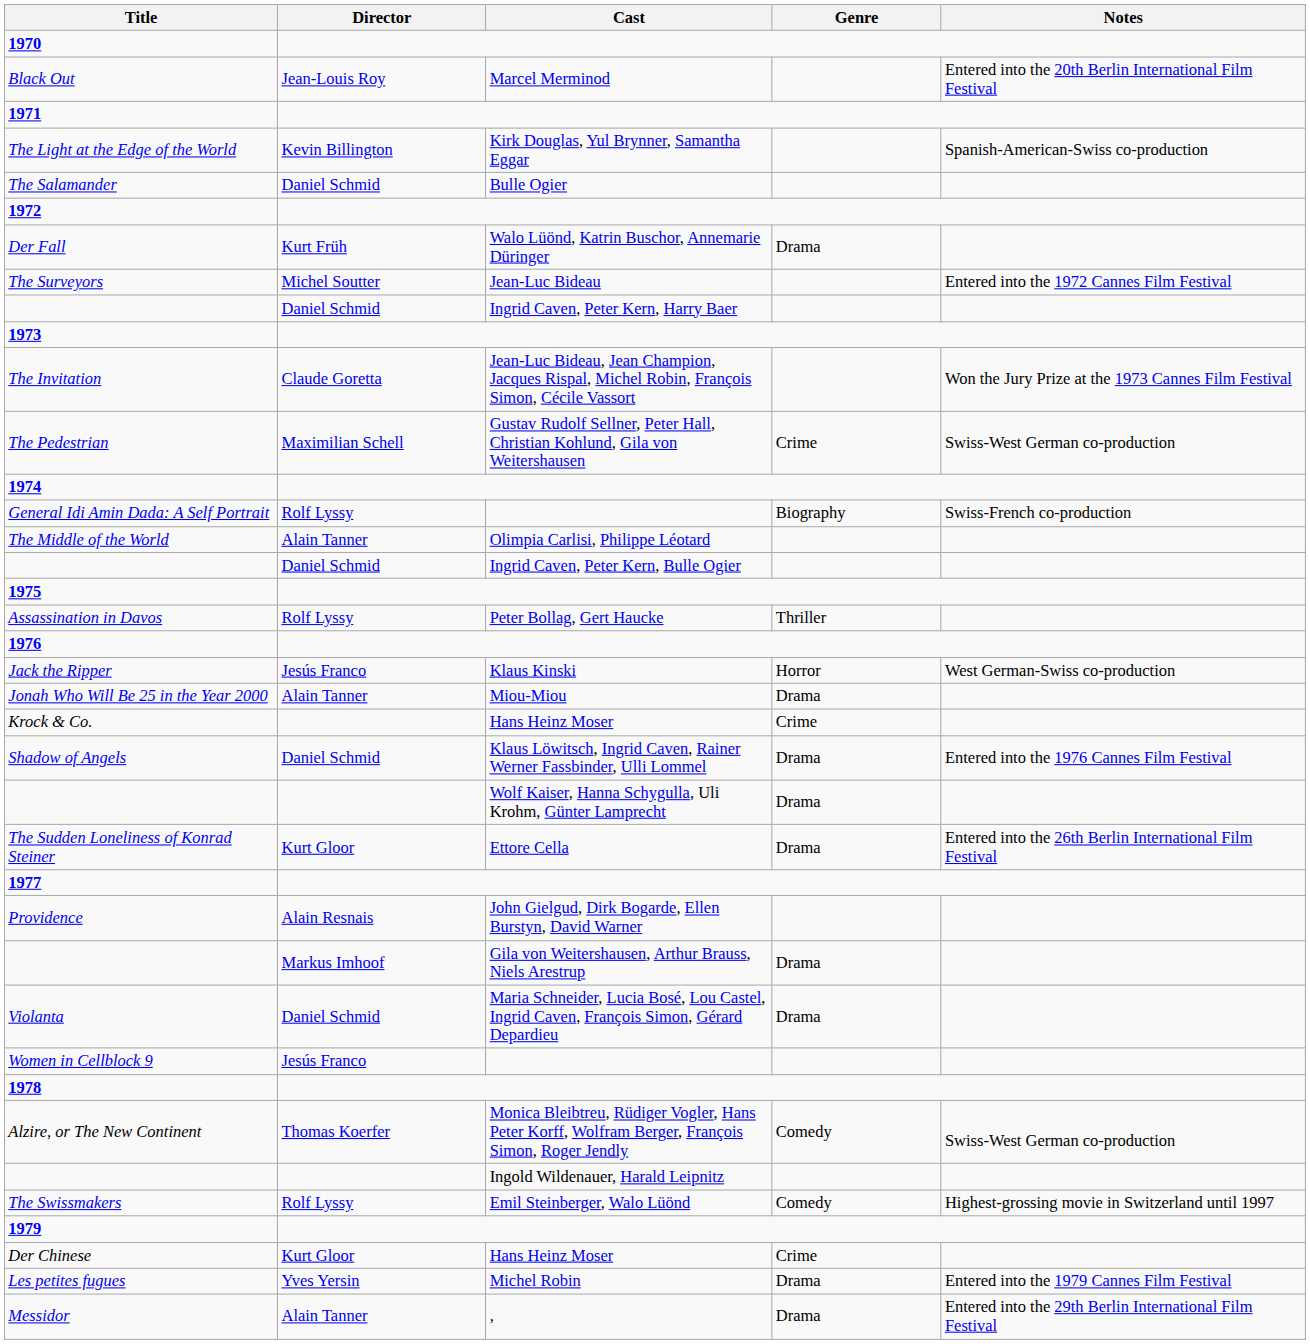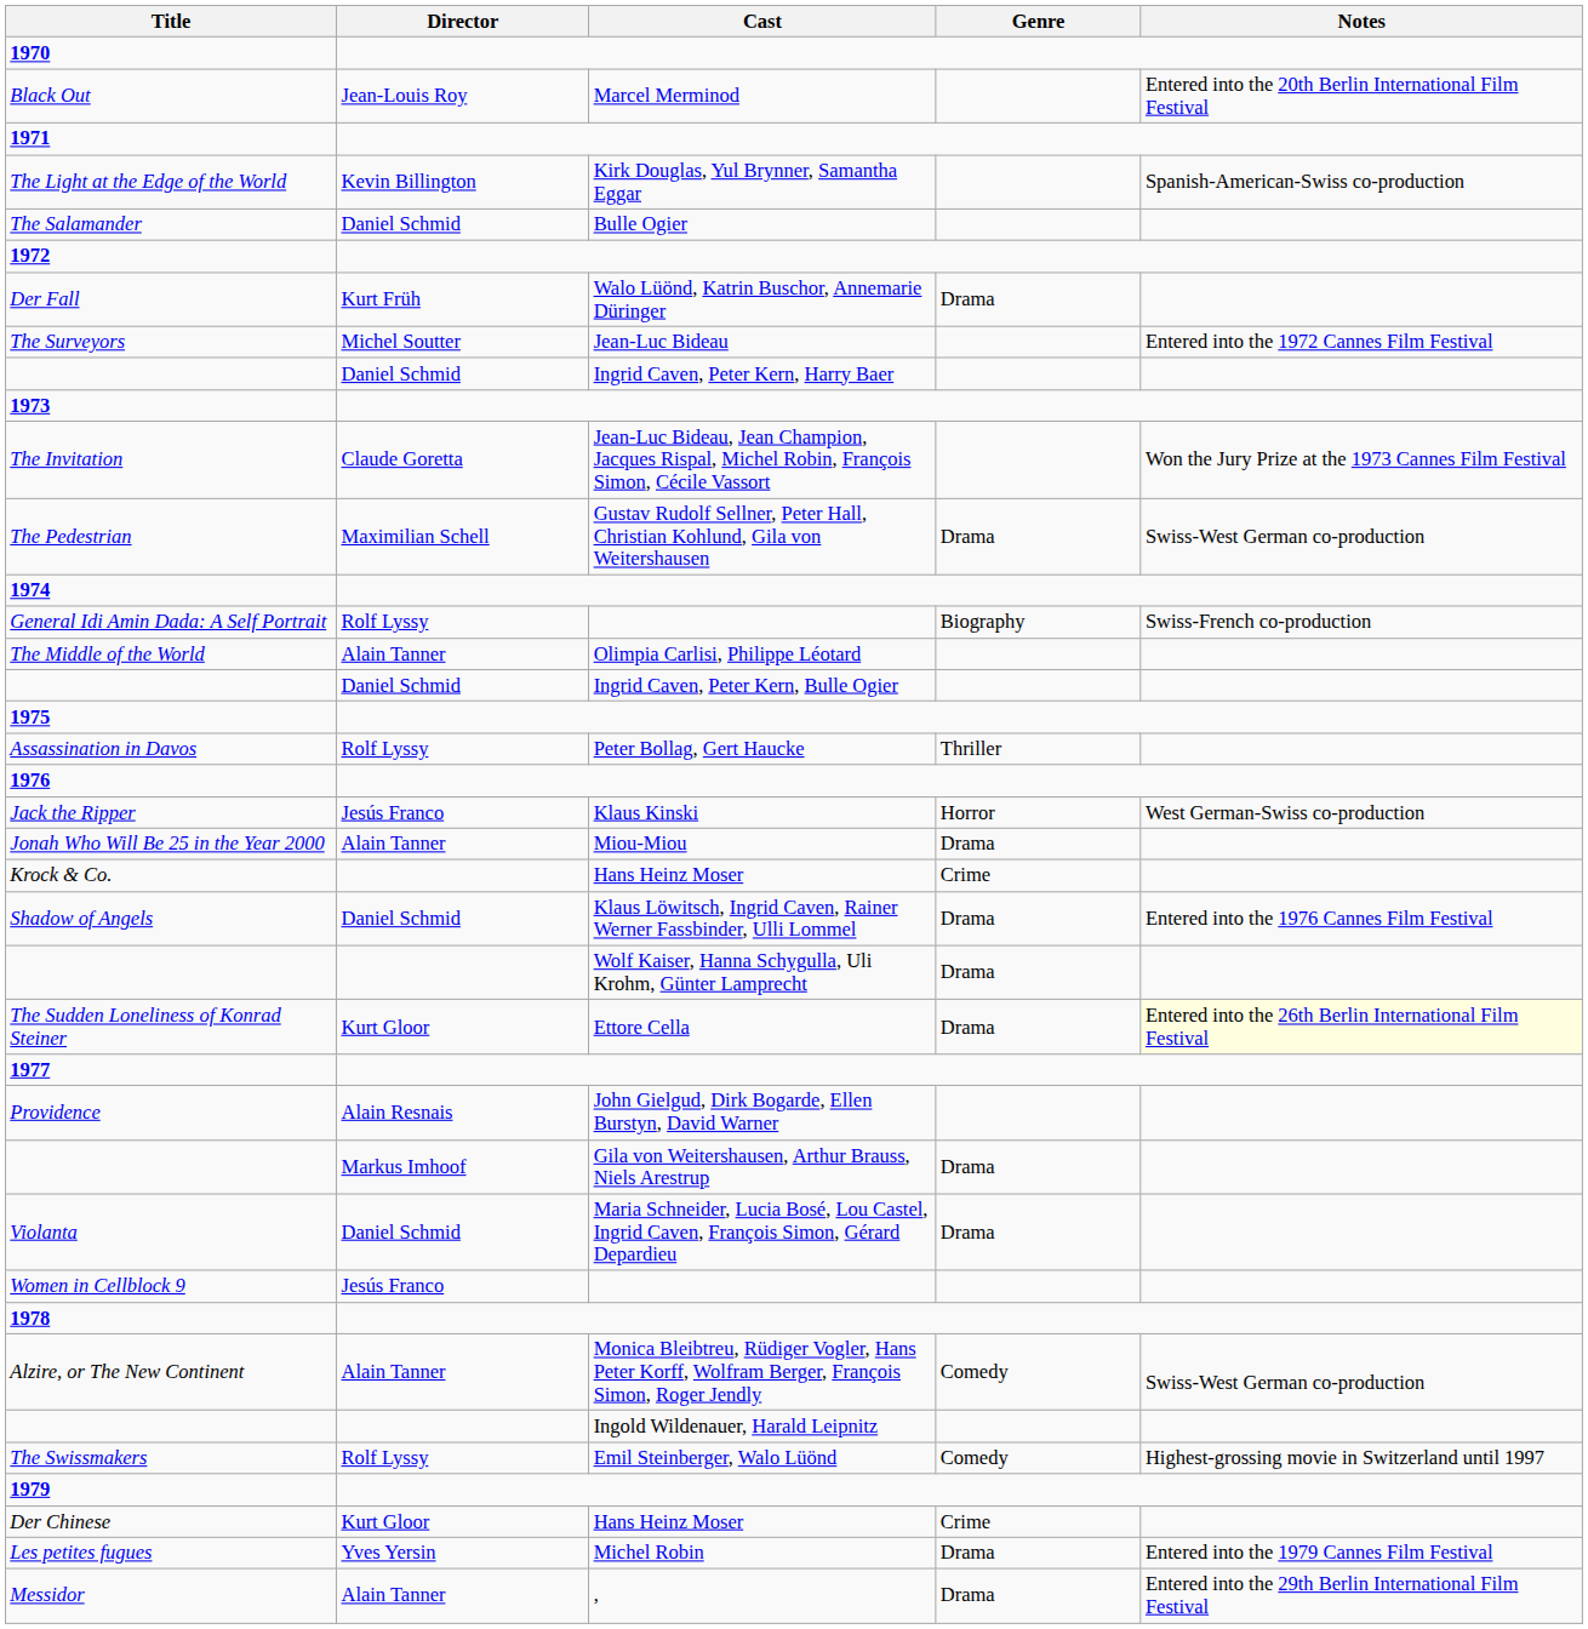The Pedestrian | Genre: Crime -> Drama
The Sudden Loneliness of Konrad Steiner | Notes: no background -> lightyellow background
Alzire, or The New Continent | Director: Thomas Koerfer -> Alain Tanner
